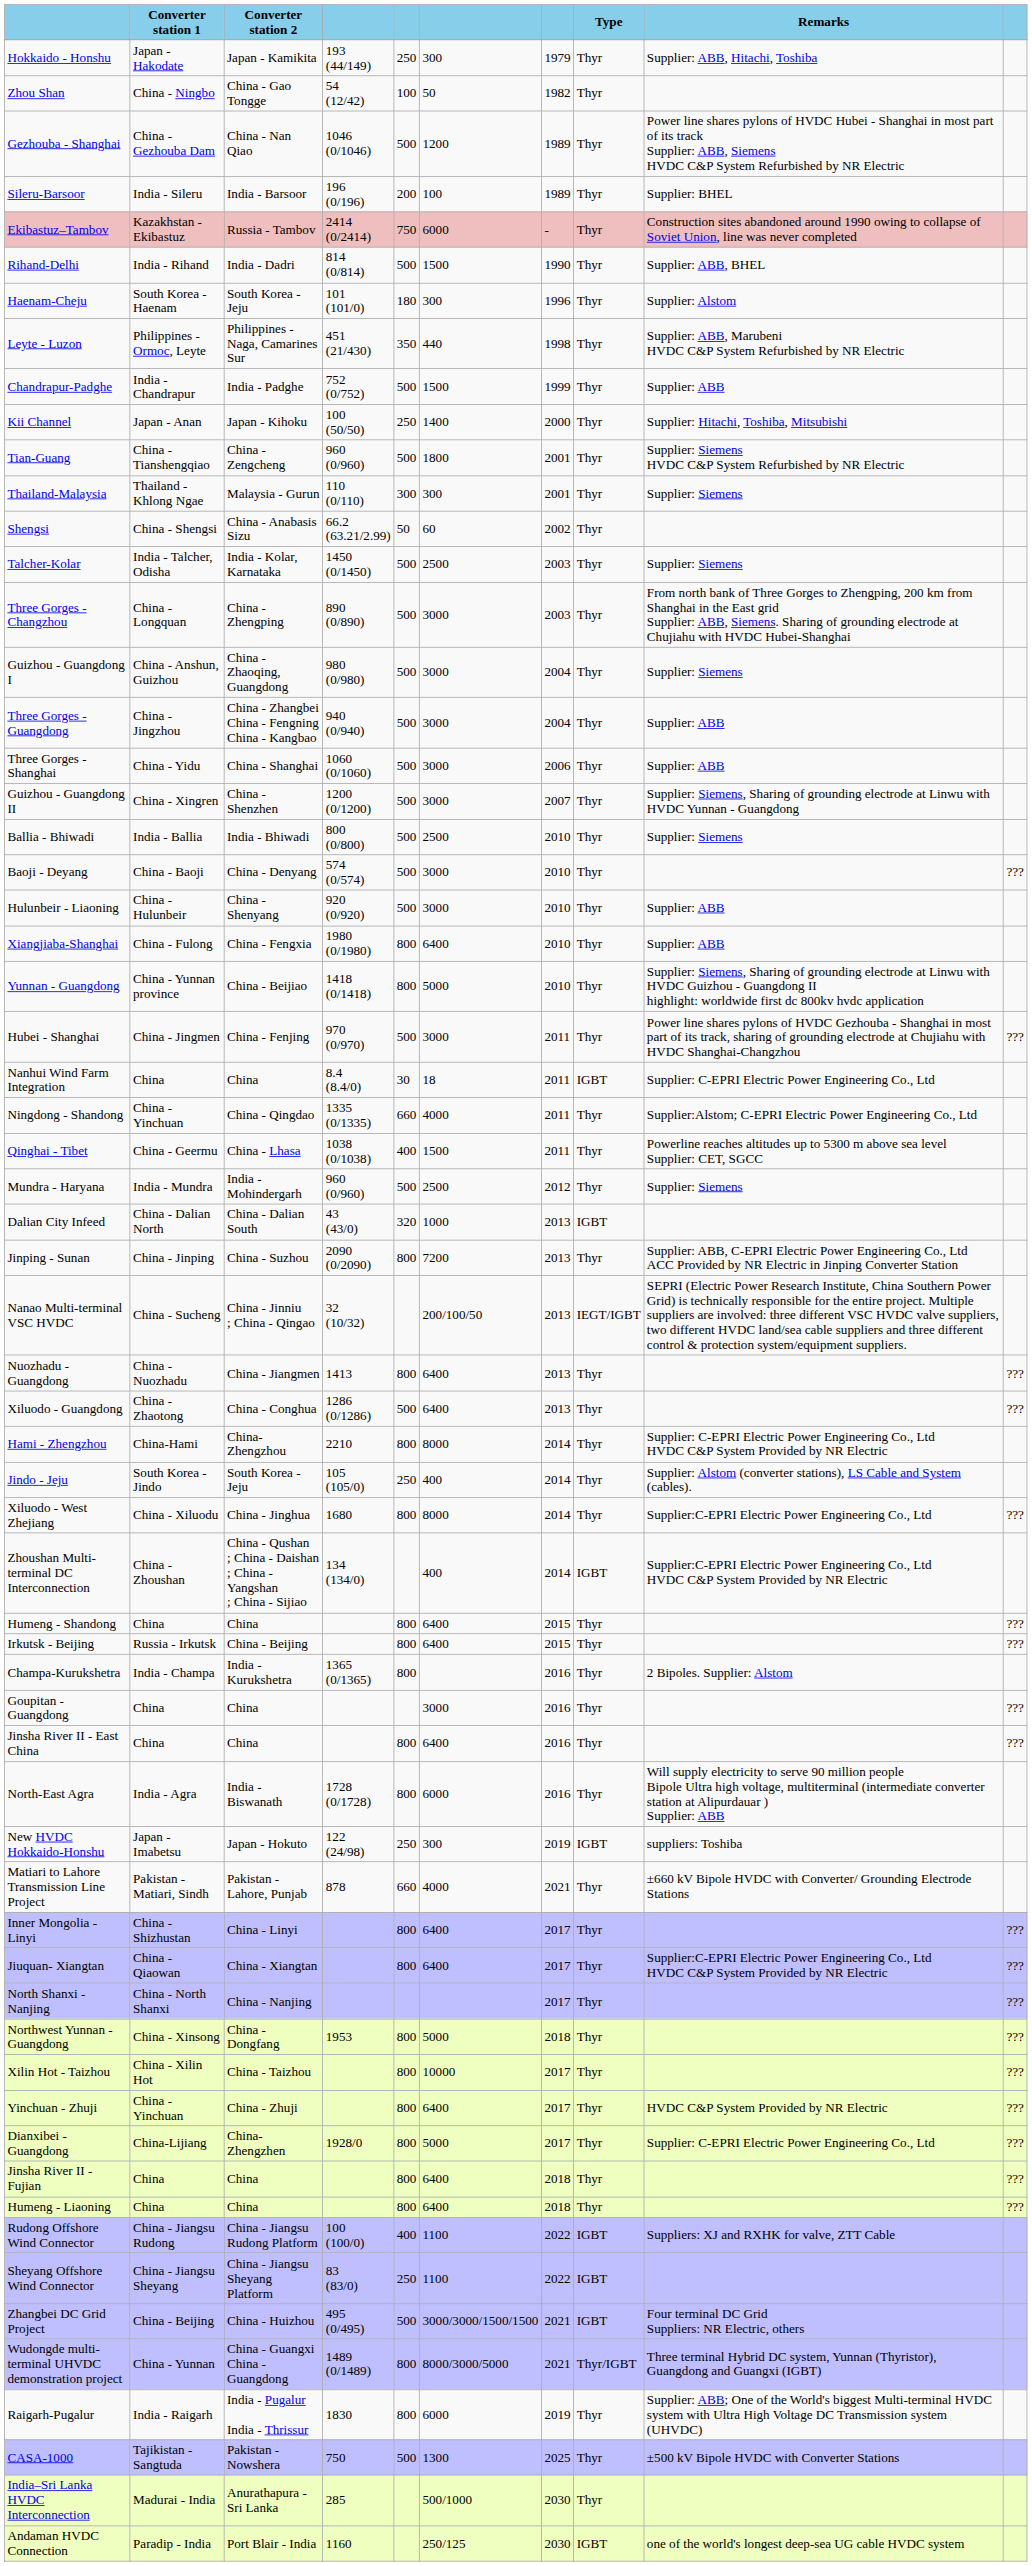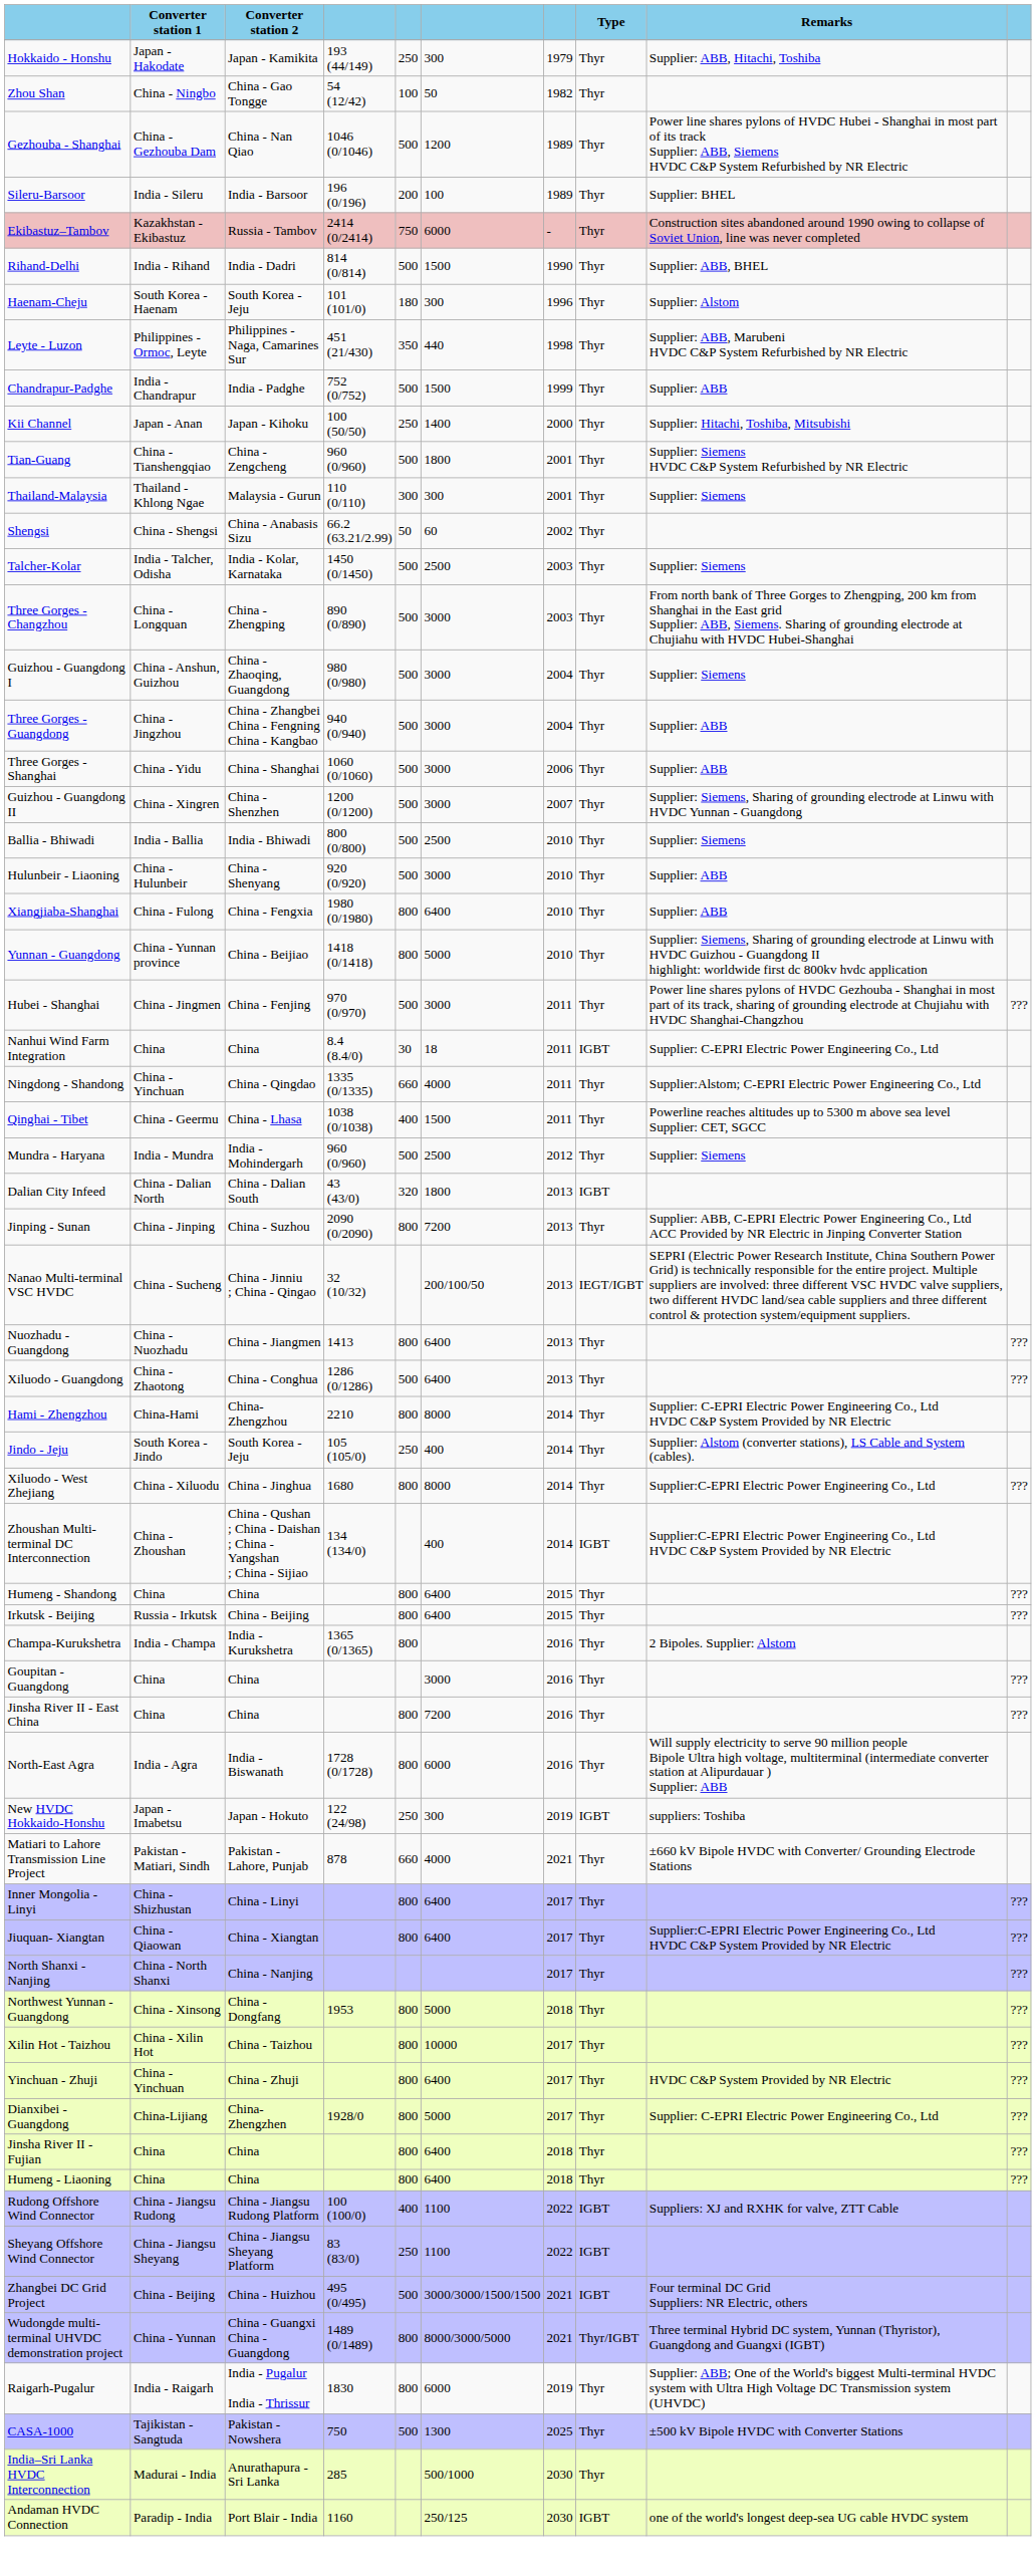- row: Baoji - Deyang | China - Baoji | China - Denyang | 574 (0/574) | 500 | 3000 | 2010 | Thyr | ???
Dalian City Infeed | column 6: 1000 -> 1800
Jinsha River II - East China | column 6: 6400 -> 7200
